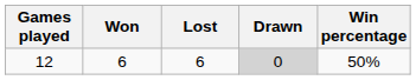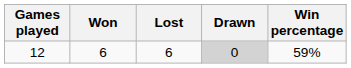12 | Win percentage: 50% -> 59%
